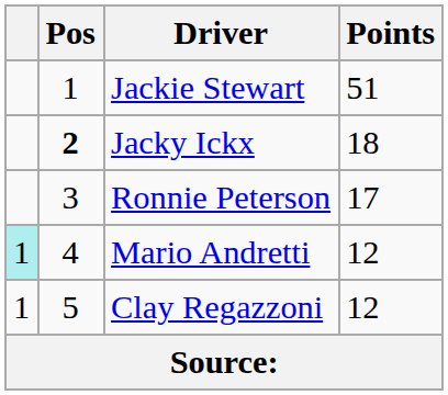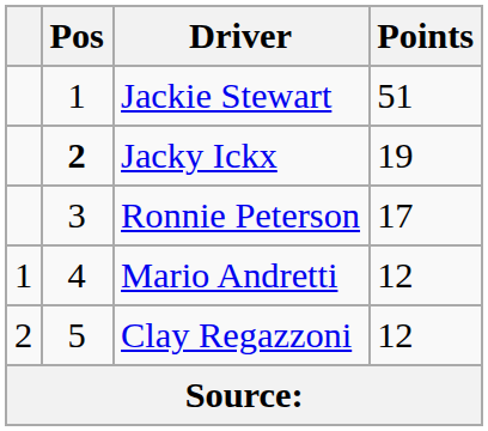Jacky Ickx | Points: 18 -> 19
Mario Andretti | column 1: paleturquoise background -> no background
Clay Regazzoni | column 1: 1 -> 2
